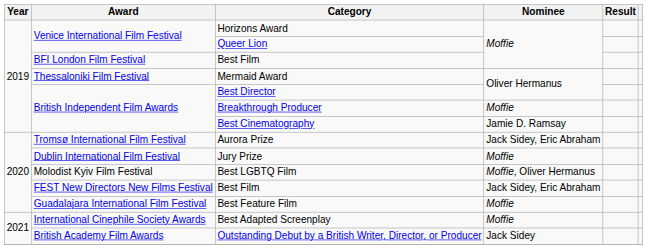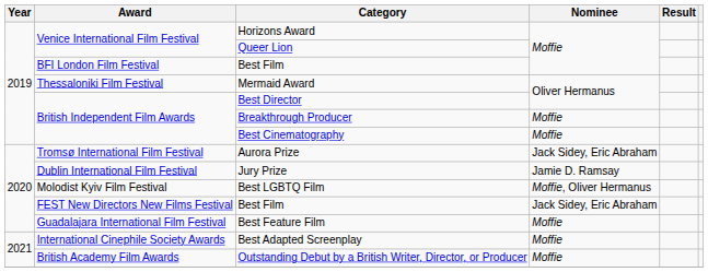Best Cinematography | Nominee: Jamie D. Ramsay -> Moffie
Jury Prize | Nominee: Moffie -> Jamie D. Ramsay
Outstanding Debut by a British Writer, Director, or Producer | Nominee: Jack Sidey -> Moffie
